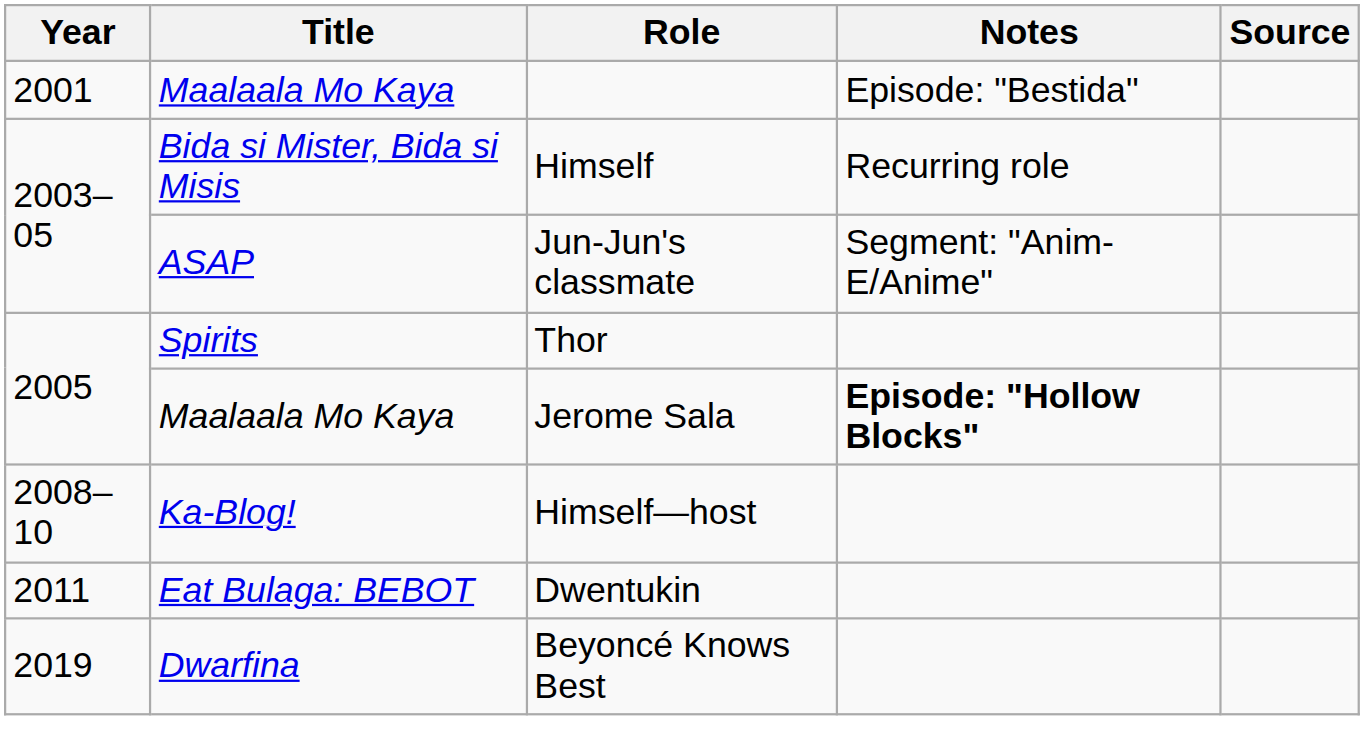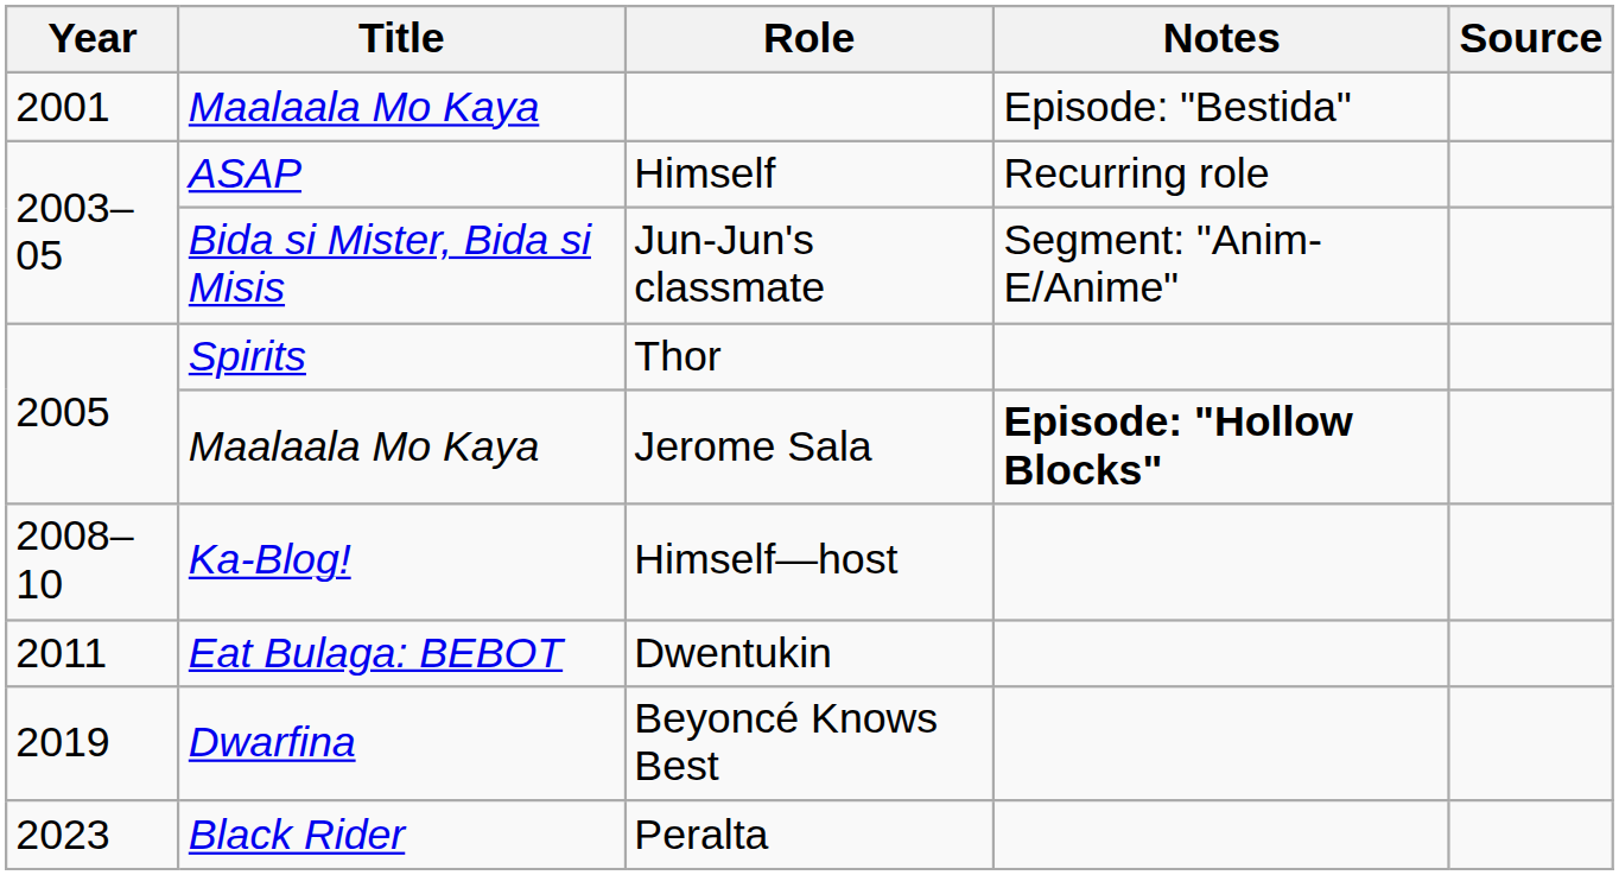Himself | Title: Bida si Mister, Bida si Misis -> ASAP
Jun-Jun's classmate | Title: ASAP -> Bida si Mister, Bida si Misis
+ row: 2023 | Black Rider | Peralta
